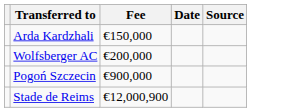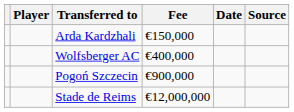+ column: Player
Wolfsberger AC | Fee: €200,000 -> €400,000
Stade de Reims | Fee: €12,000,900 -> €12,000,000
